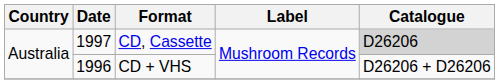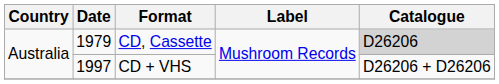CD, Cassette | Date: 1997 -> 1979
CD + VHS | Date: 1996 -> 1997
